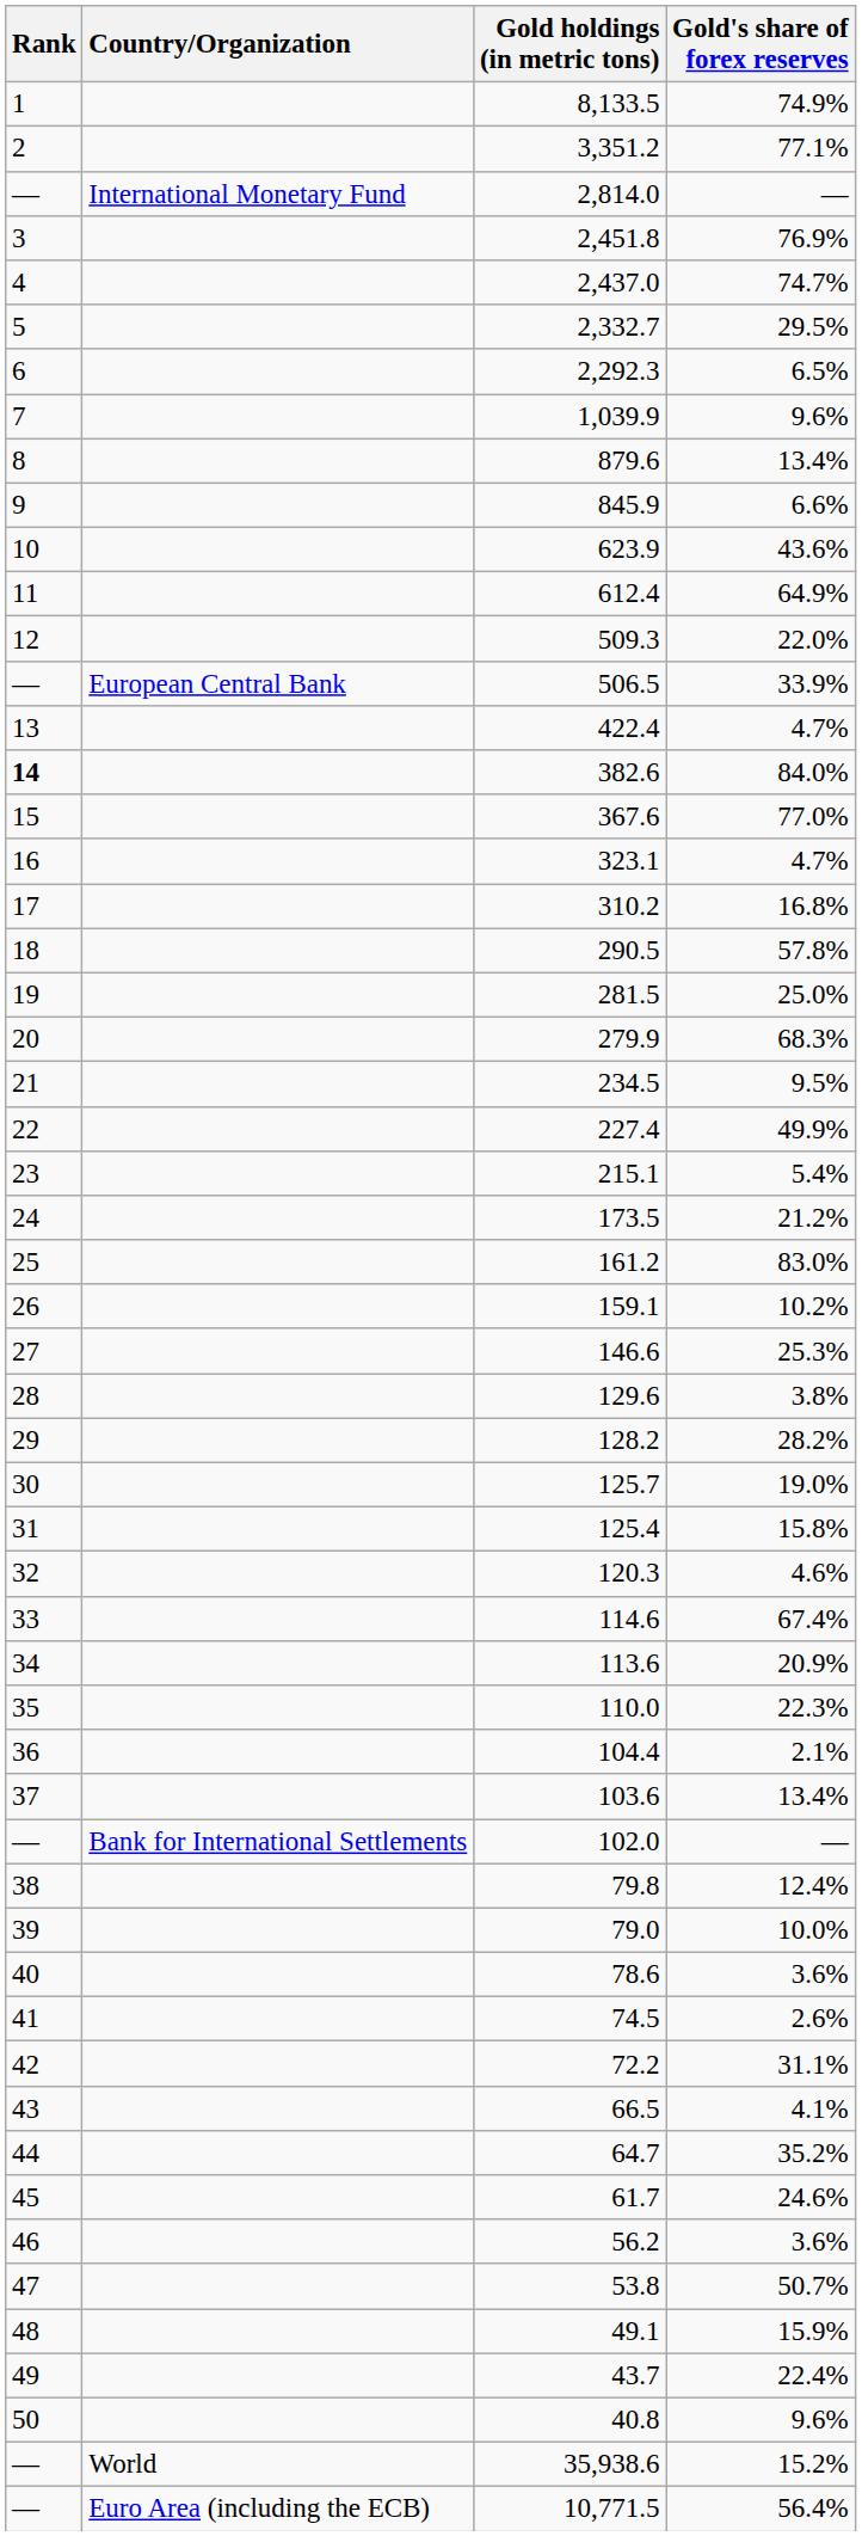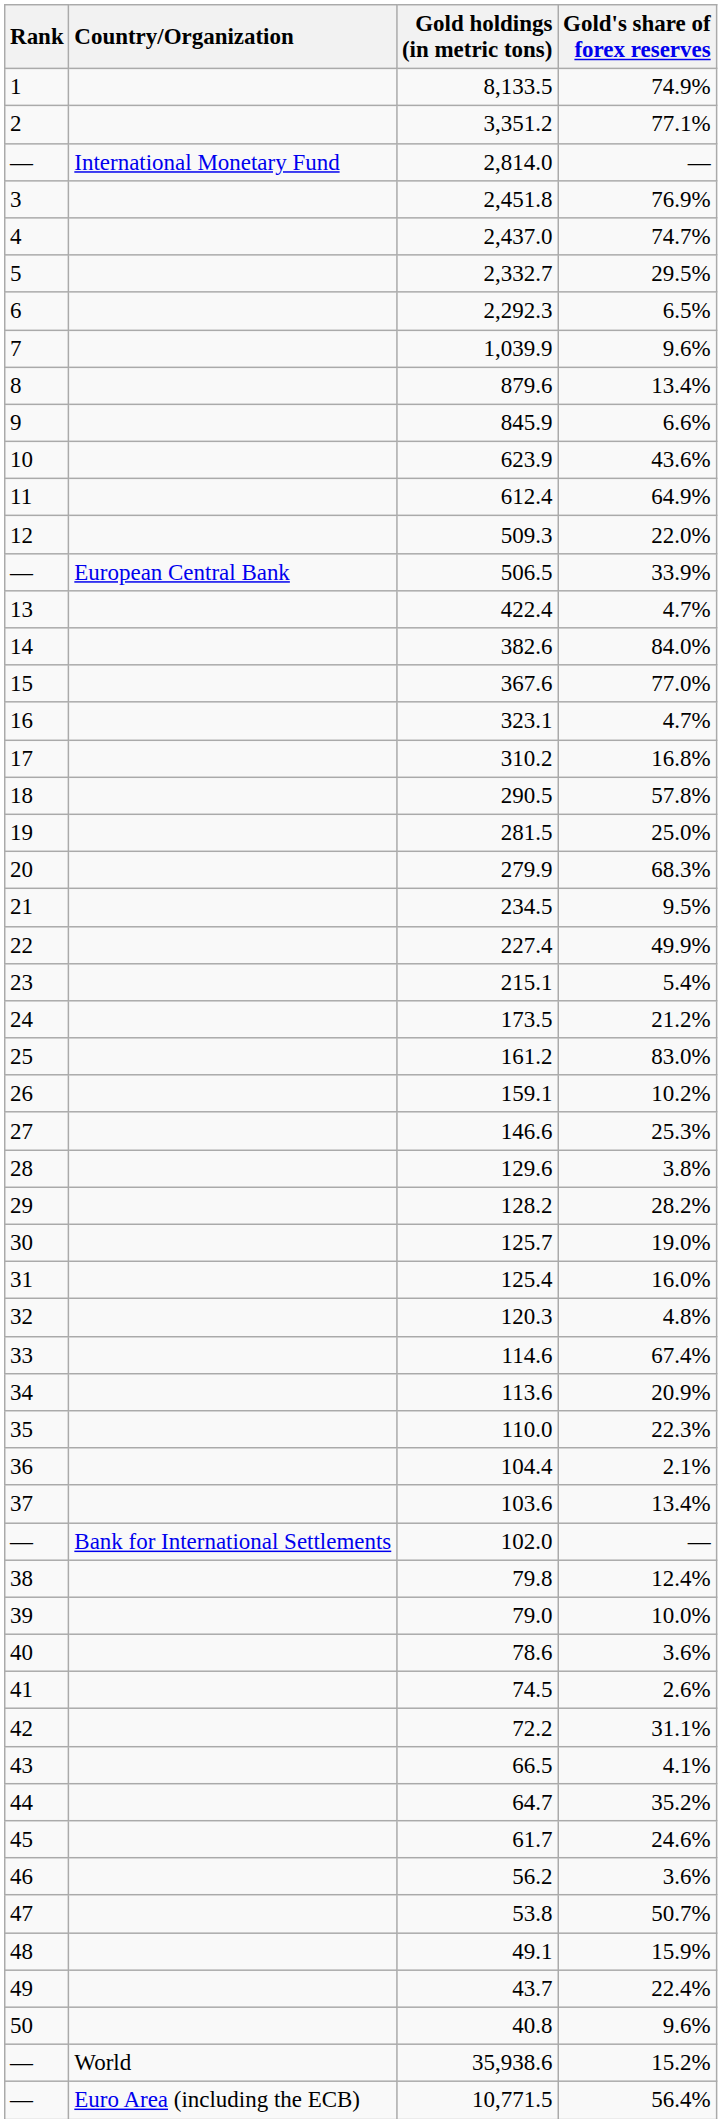382.6 | Rank: bold -> normal
125.4 | Gold's share of forex reserves: 15.8% -> 16.0%
120.3 | Gold's share of forex reserves: 4.6% -> 4.8%
